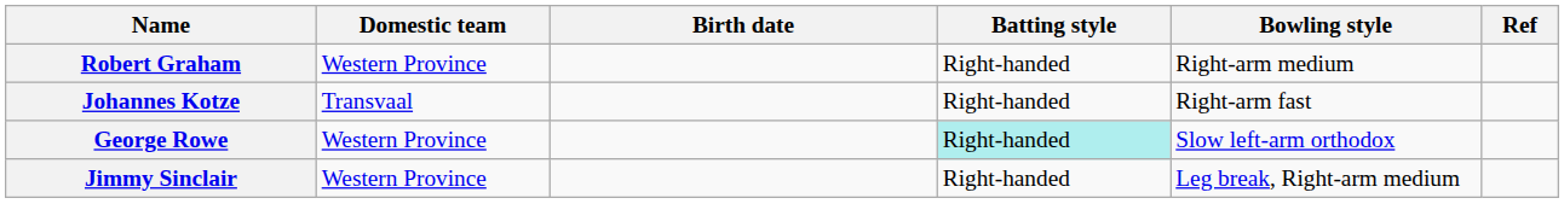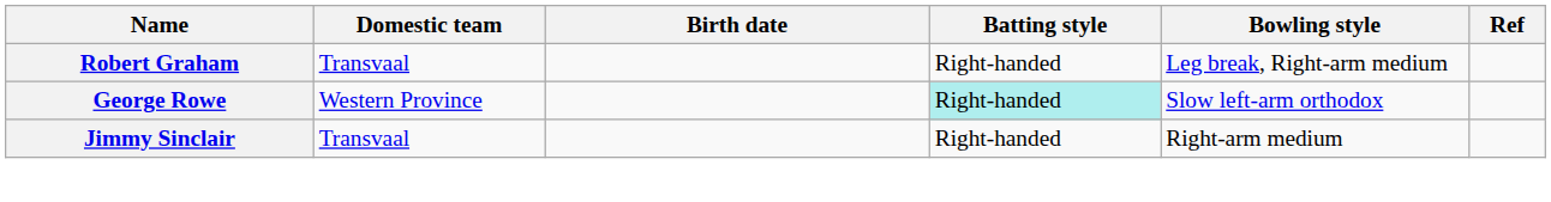Robert Graham | Domestic team: Western Province -> Transvaal
Robert Graham | Bowling style: Right-arm medium -> Leg break, Right-arm medium
- row: Johannes Kotze | Transvaal | Right-handed | Right-arm fast
Jimmy Sinclair | Domestic team: Western Province -> Transvaal
Jimmy Sinclair | Bowling style: Leg break, Right-arm medium -> Right-arm medium
